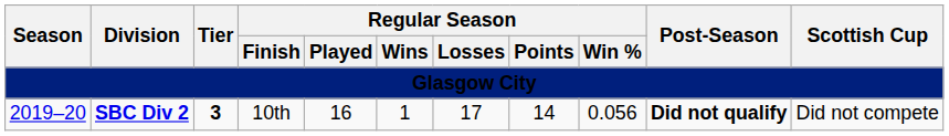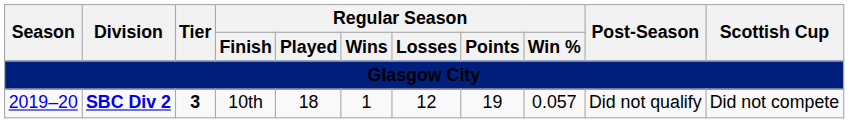2019–20 | Regular Season / Played: 16 -> 18
2019–20 | Regular Season / Losses: 17 -> 12
2019–20 | Regular Season / Points: 14 -> 19
2019–20 | Regular Season / Win %: 0.056 -> 0.057
2019–20 | Post-Season: bold -> normal
